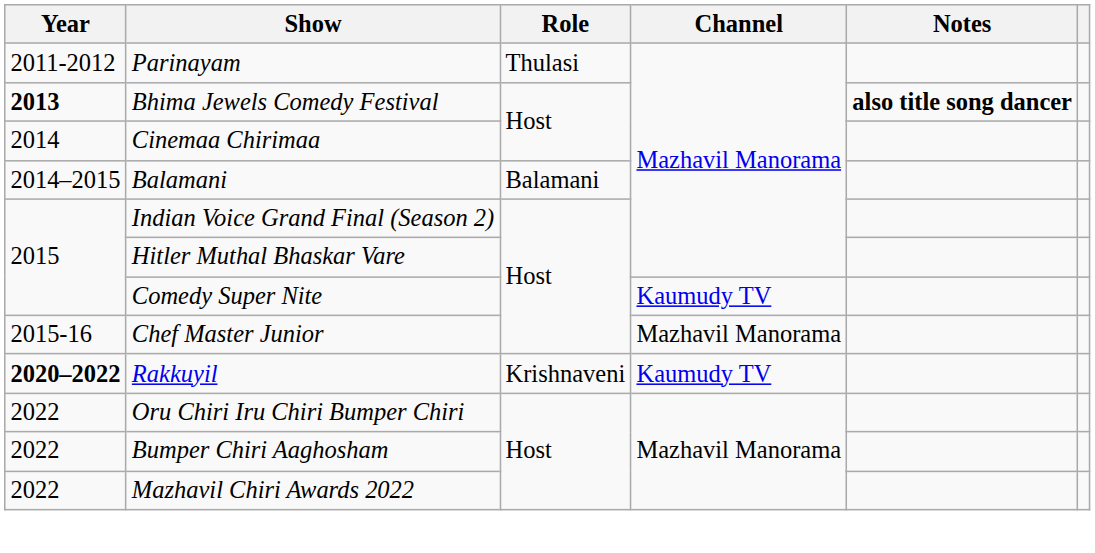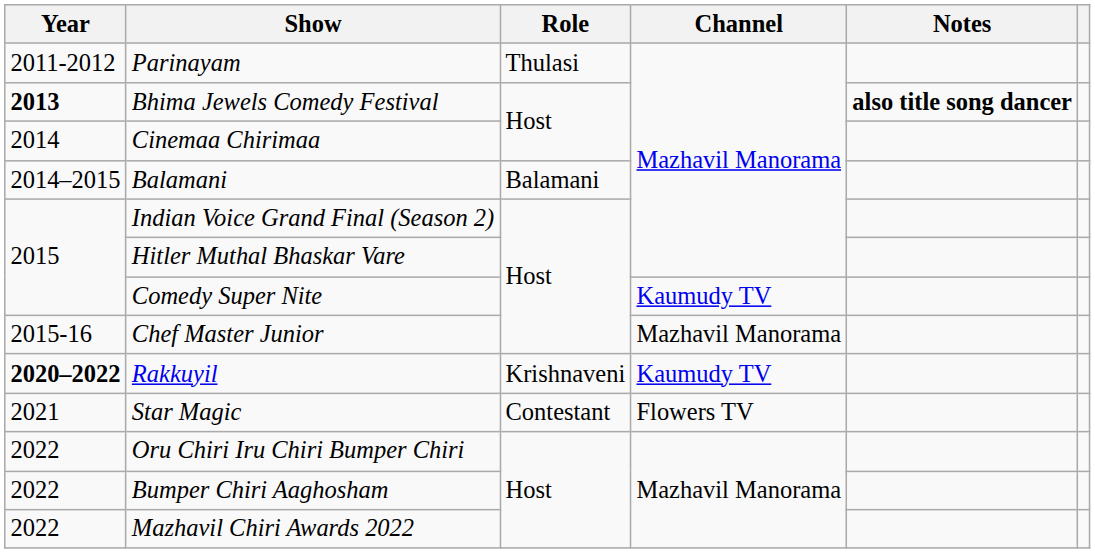+ row: 2021 | Star Magic | Contestant | Flowers TV
